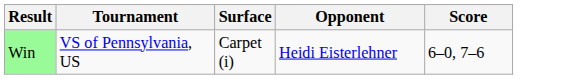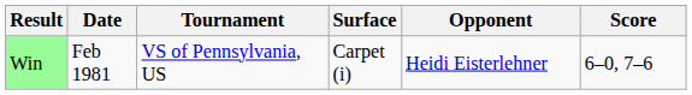+ column: Date | Feb 1981
